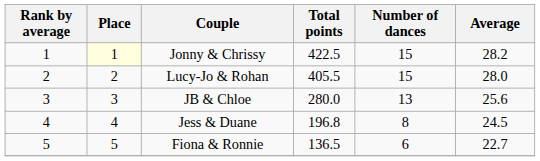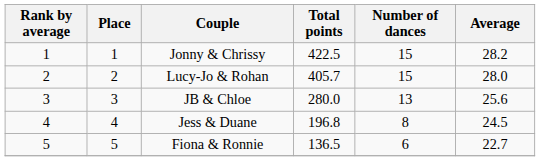Jonny & Chrissy | Place: lightyellow background -> no background
Lucy-Jo & Rohan | Total points: 405.5 -> 405.7
